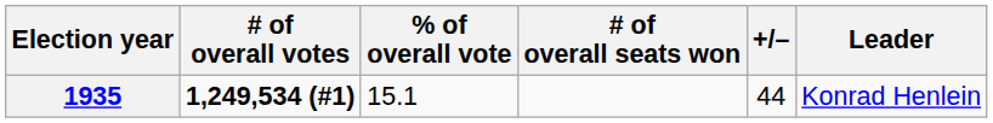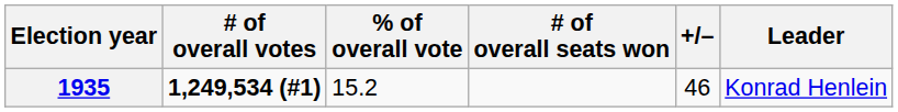1935 | % of overall vote: 15.1 -> 15.2
1935 | +/–: 44 -> 46
